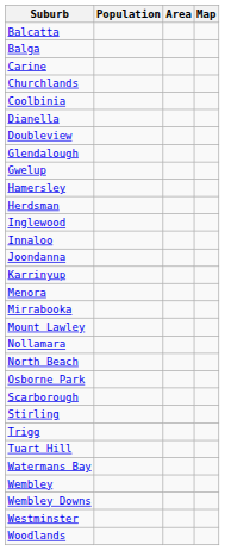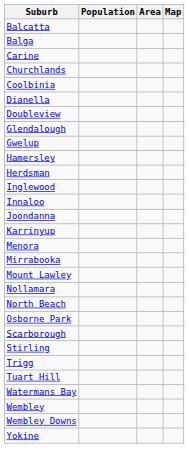- row: Westminster
- row: Woodlands
+ row: Yokine
